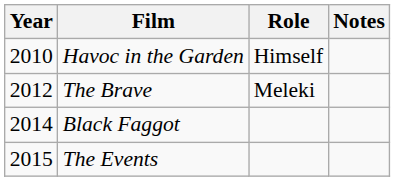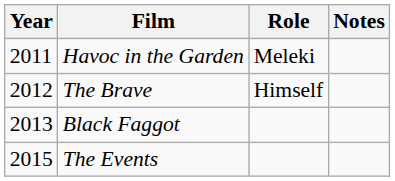Havoc in the Garden | Year: 2010 -> 2011
Havoc in the Garden | Role: Himself -> Meleki
The Brave | Role: Meleki -> Himself
Black Faggot | Year: 2014 -> 2013
